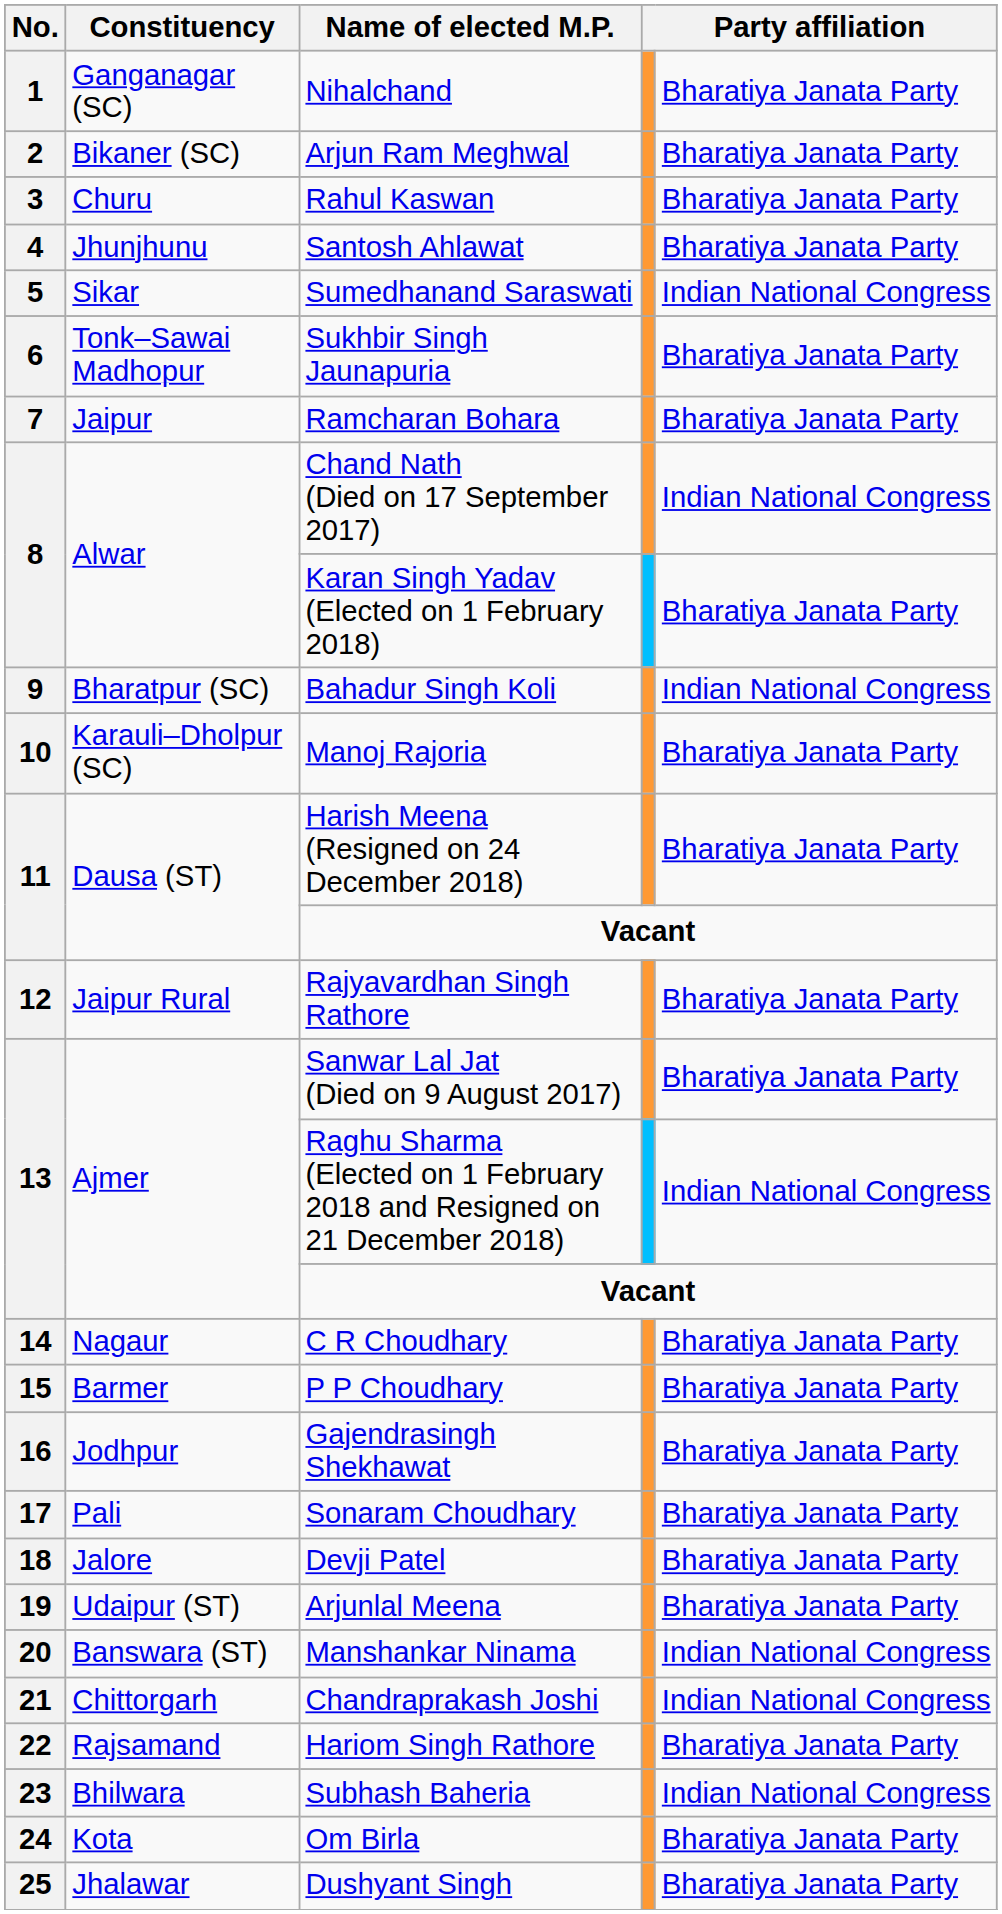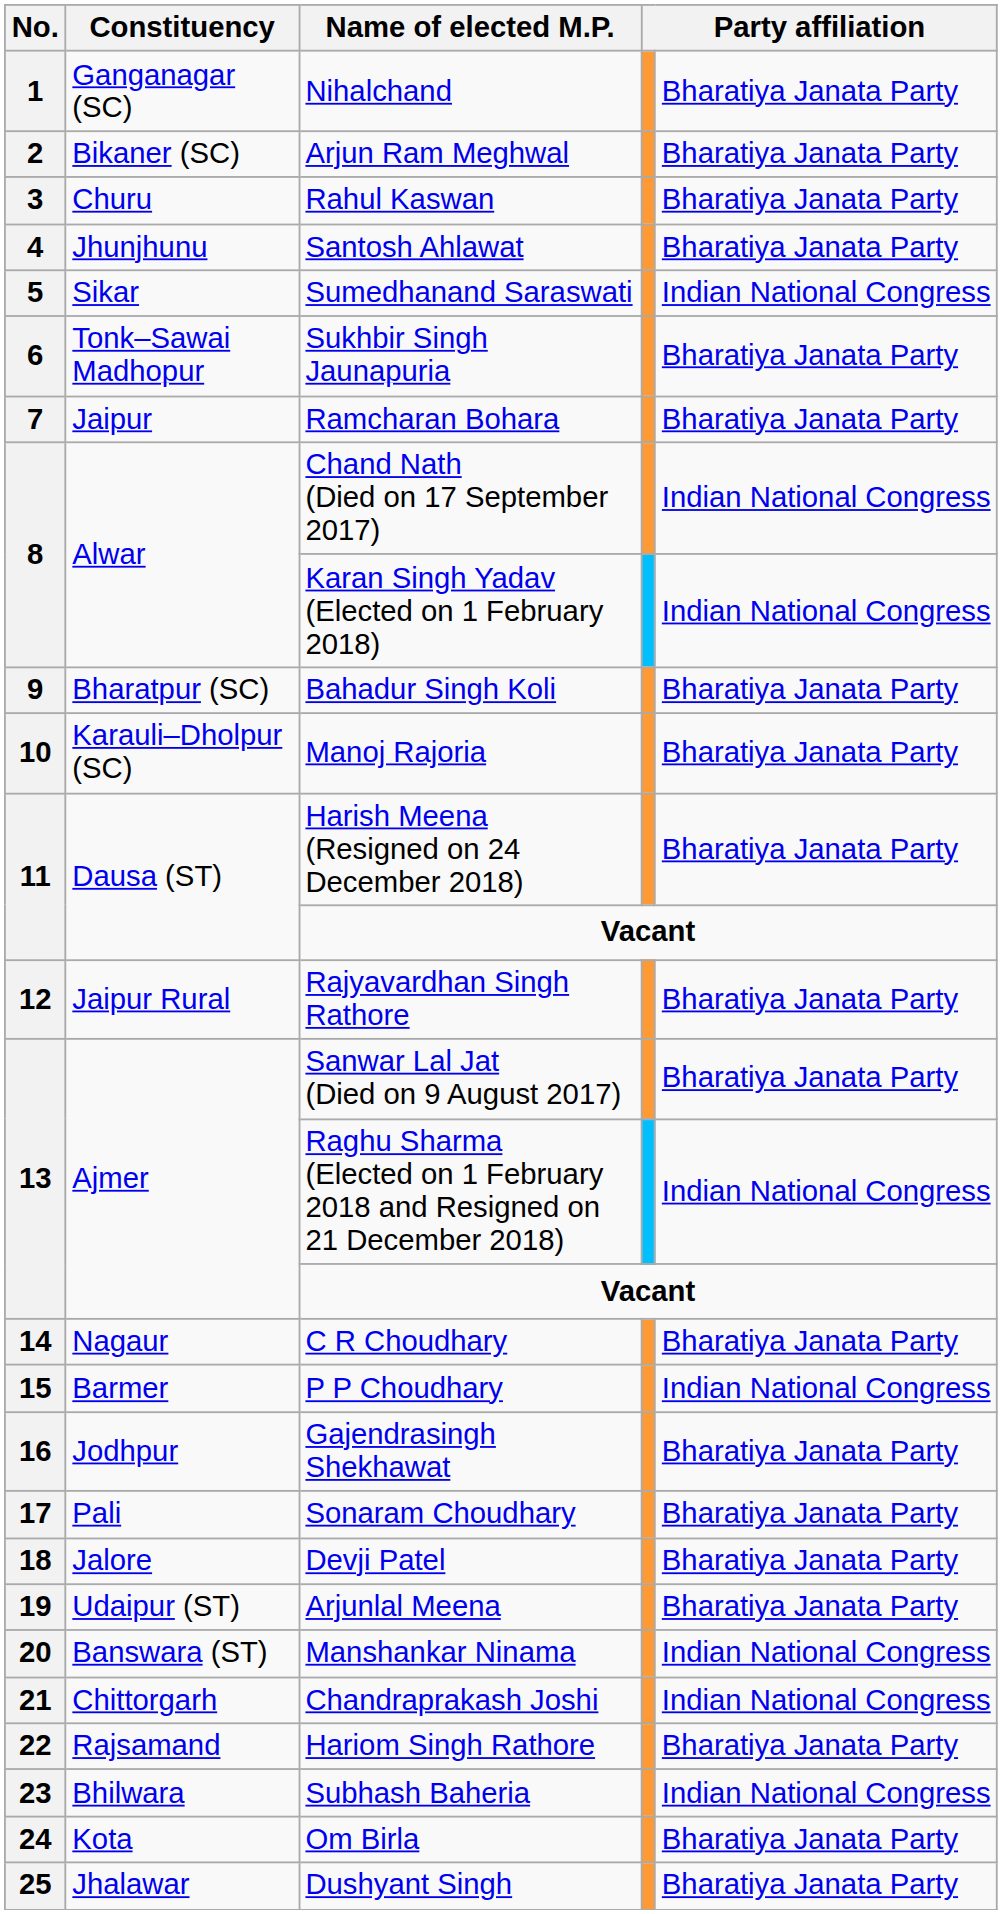Karan Singh Yadav (Elected on 1 February 2018) | column 5: Bharatiya Janata Party -> Indian National Congress
Bahadur Singh Koli | column 5: Indian National Congress -> Bharatiya Janata Party
P P Choudhary | column 5: Bharatiya Janata Party -> Indian National Congress
